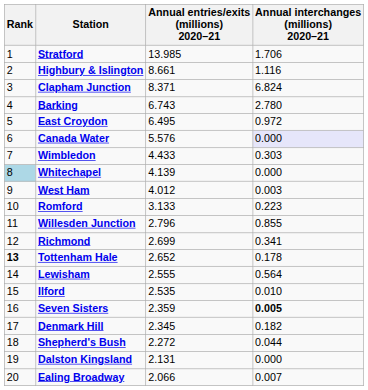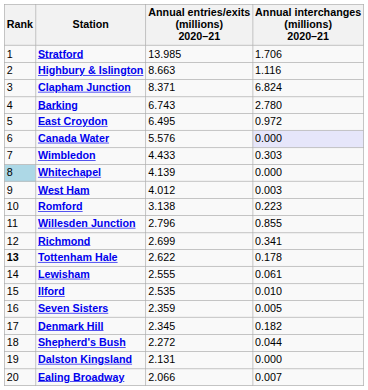Highbury & Islington | Annual entries/exits (millions) 2020–21: 8.661 -> 8.663
Romford | Annual entries/exits (millions) 2020–21: 3.133 -> 3.138
Tottenham Hale | Annual entries/exits (millions) 2020–21: 2.652 -> 2.622
Lewisham | Annual interchanges (millions) 2020–21: 0.564 -> 0.061
Seven Sisters | Annual interchanges (millions) 2020–21: bold -> normal
